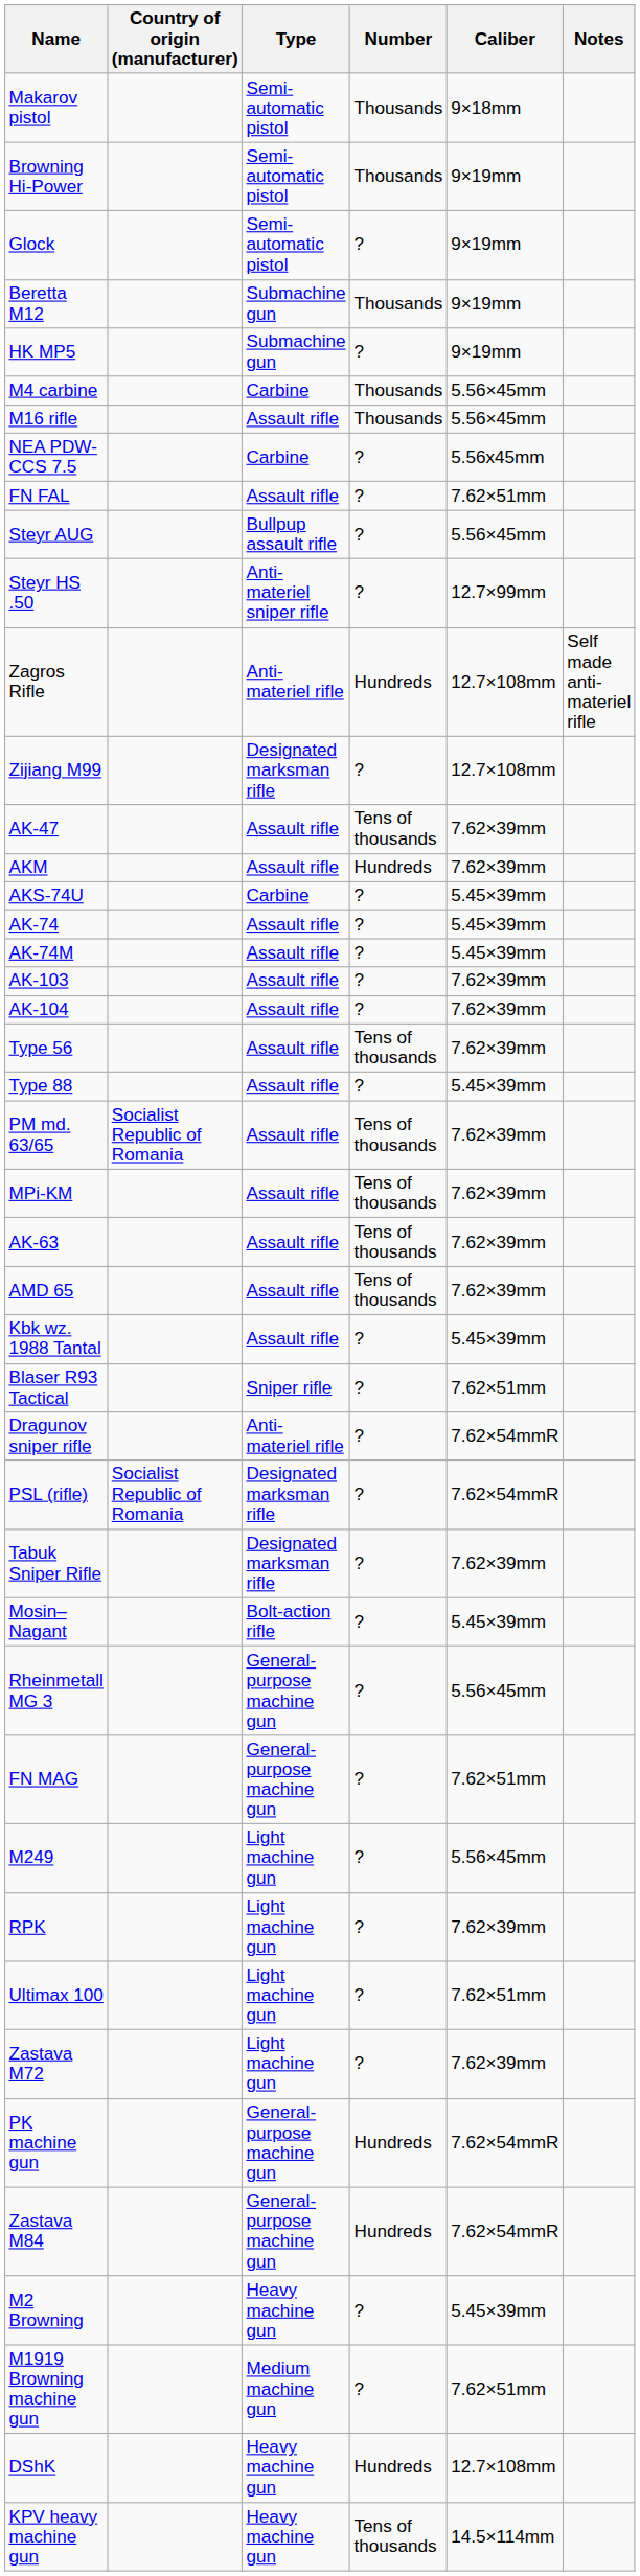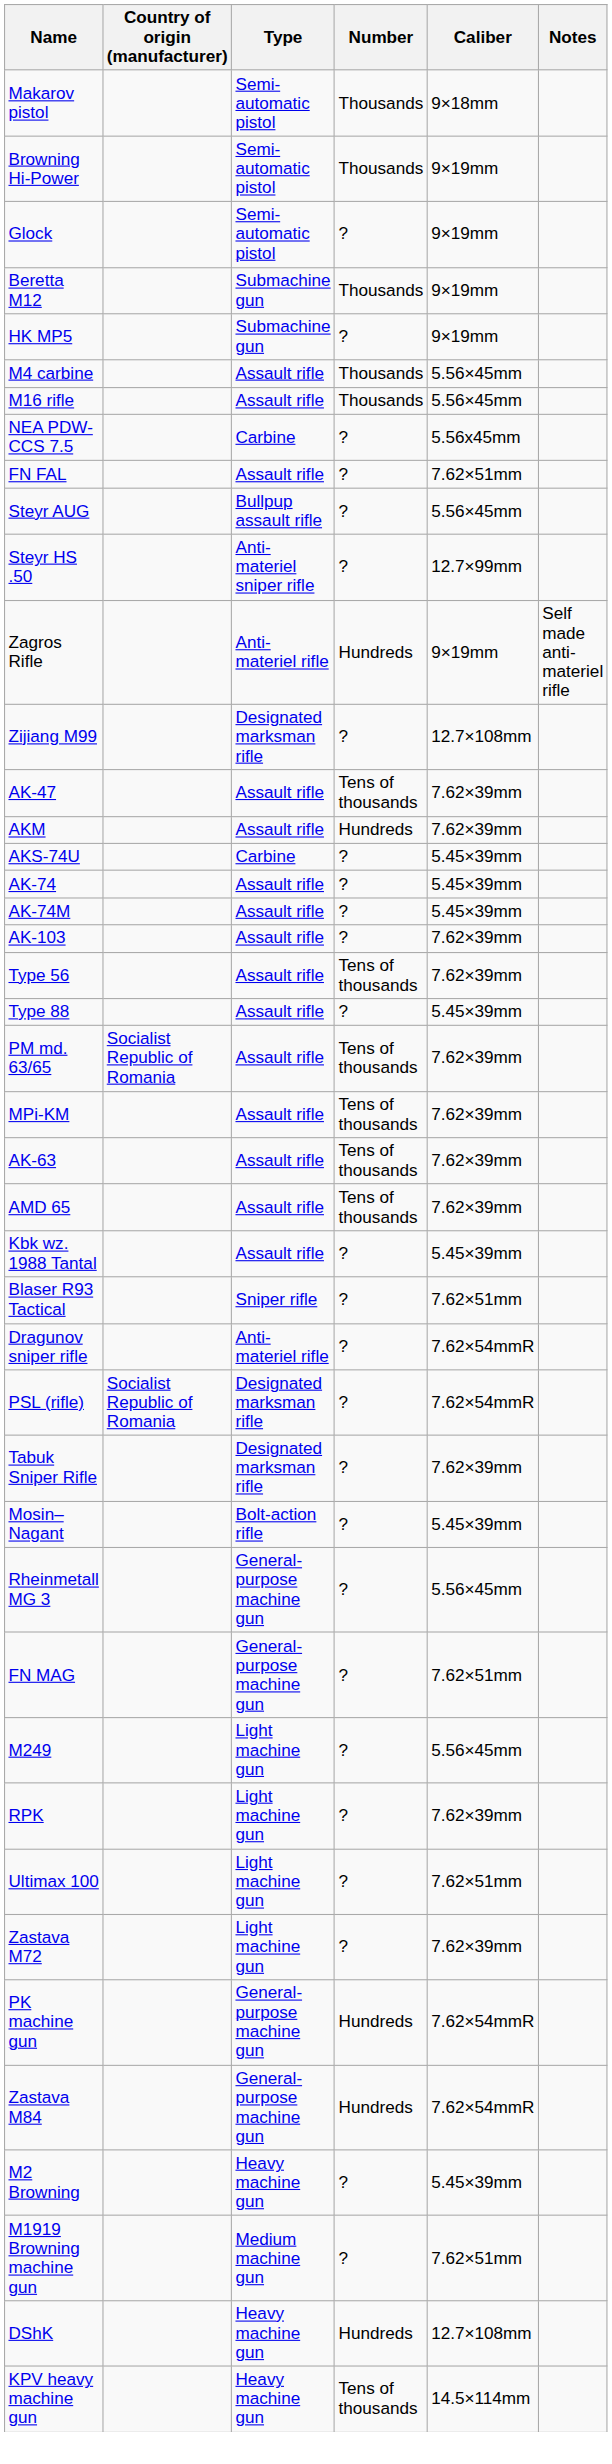M4 carbine | Type: Carbine -> Assault rifle
Zagros Rifle | Caliber: 12.7×108mm -> 9×19mm
- row: AK-104 | Assault rifle | ? | 7.62×39mm
